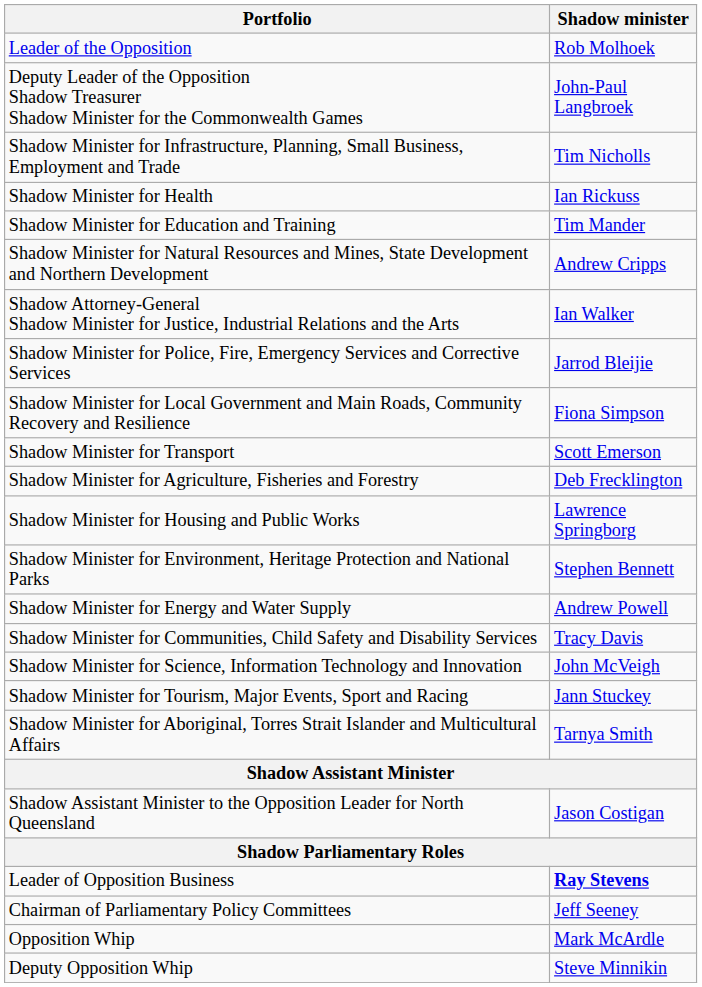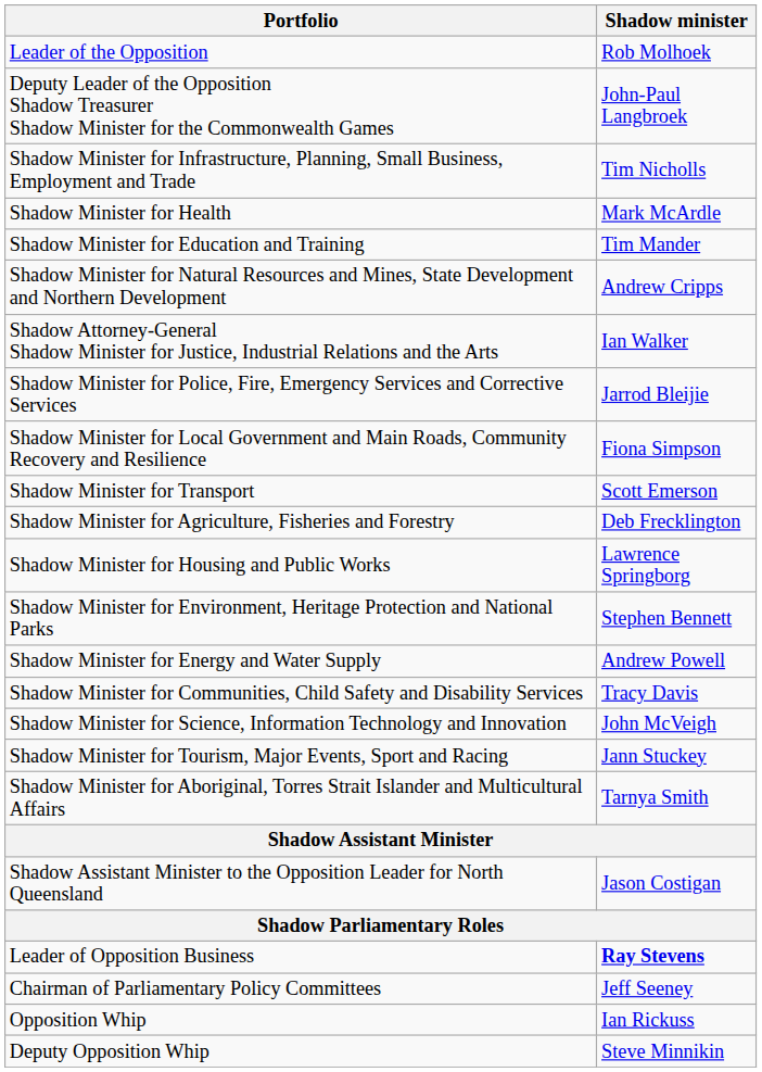Shadow Minister for Health | Shadow minister: Ian Rickuss -> Mark McArdle
Opposition Whip | Shadow minister: Mark McArdle -> Ian Rickuss
